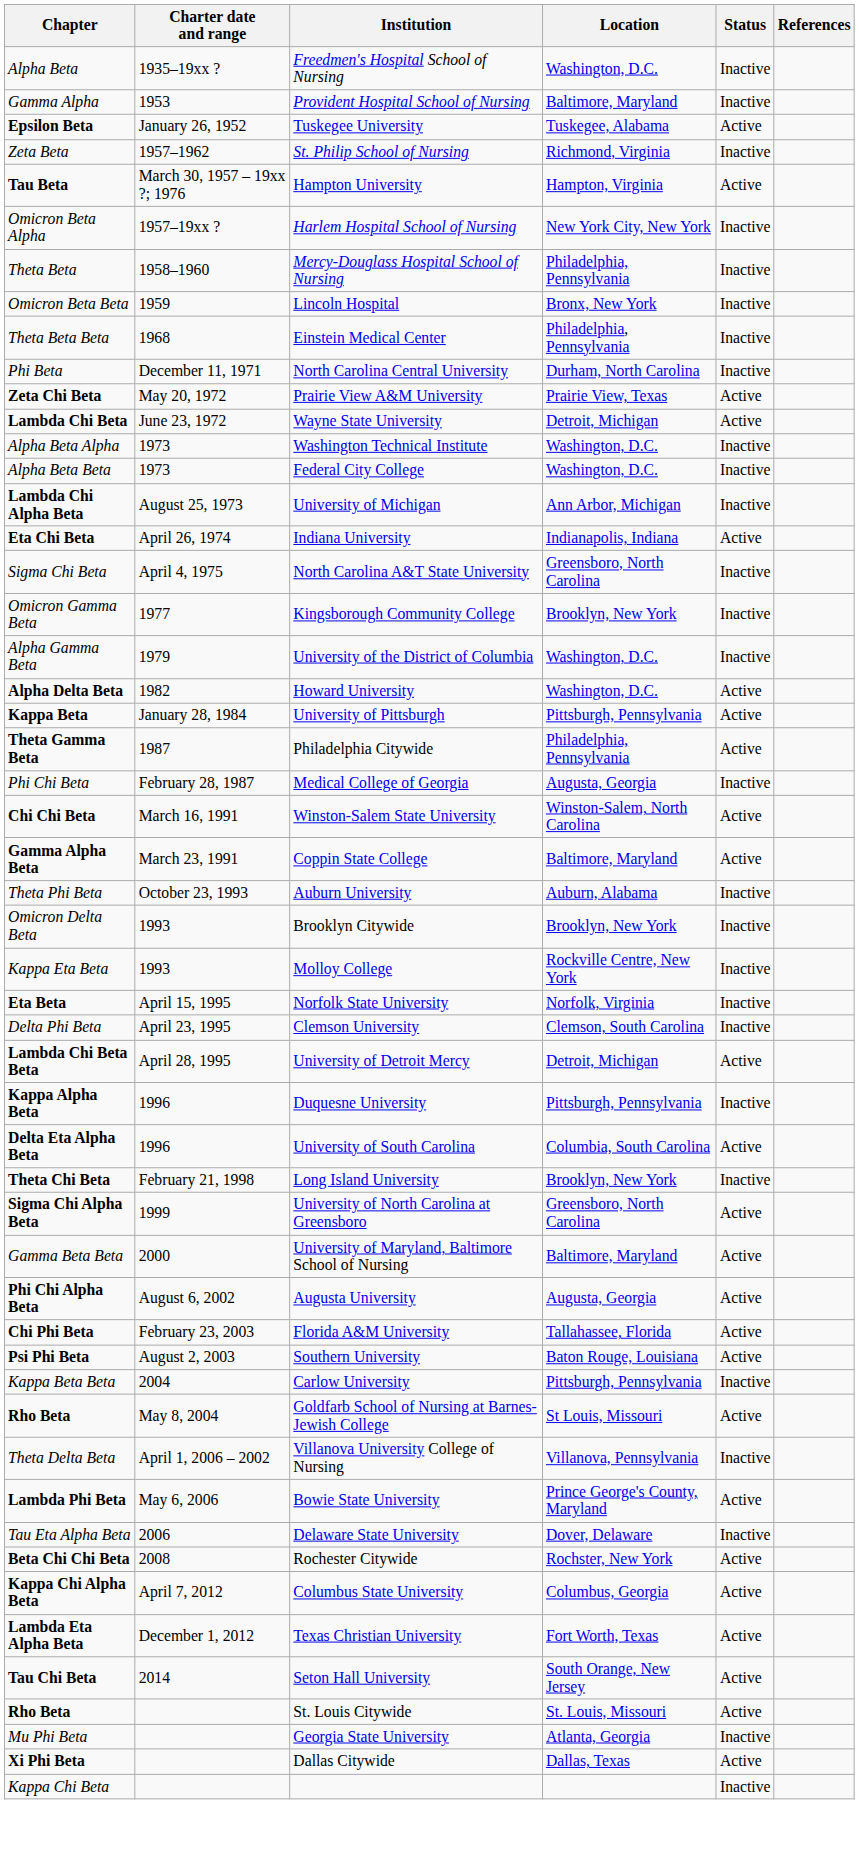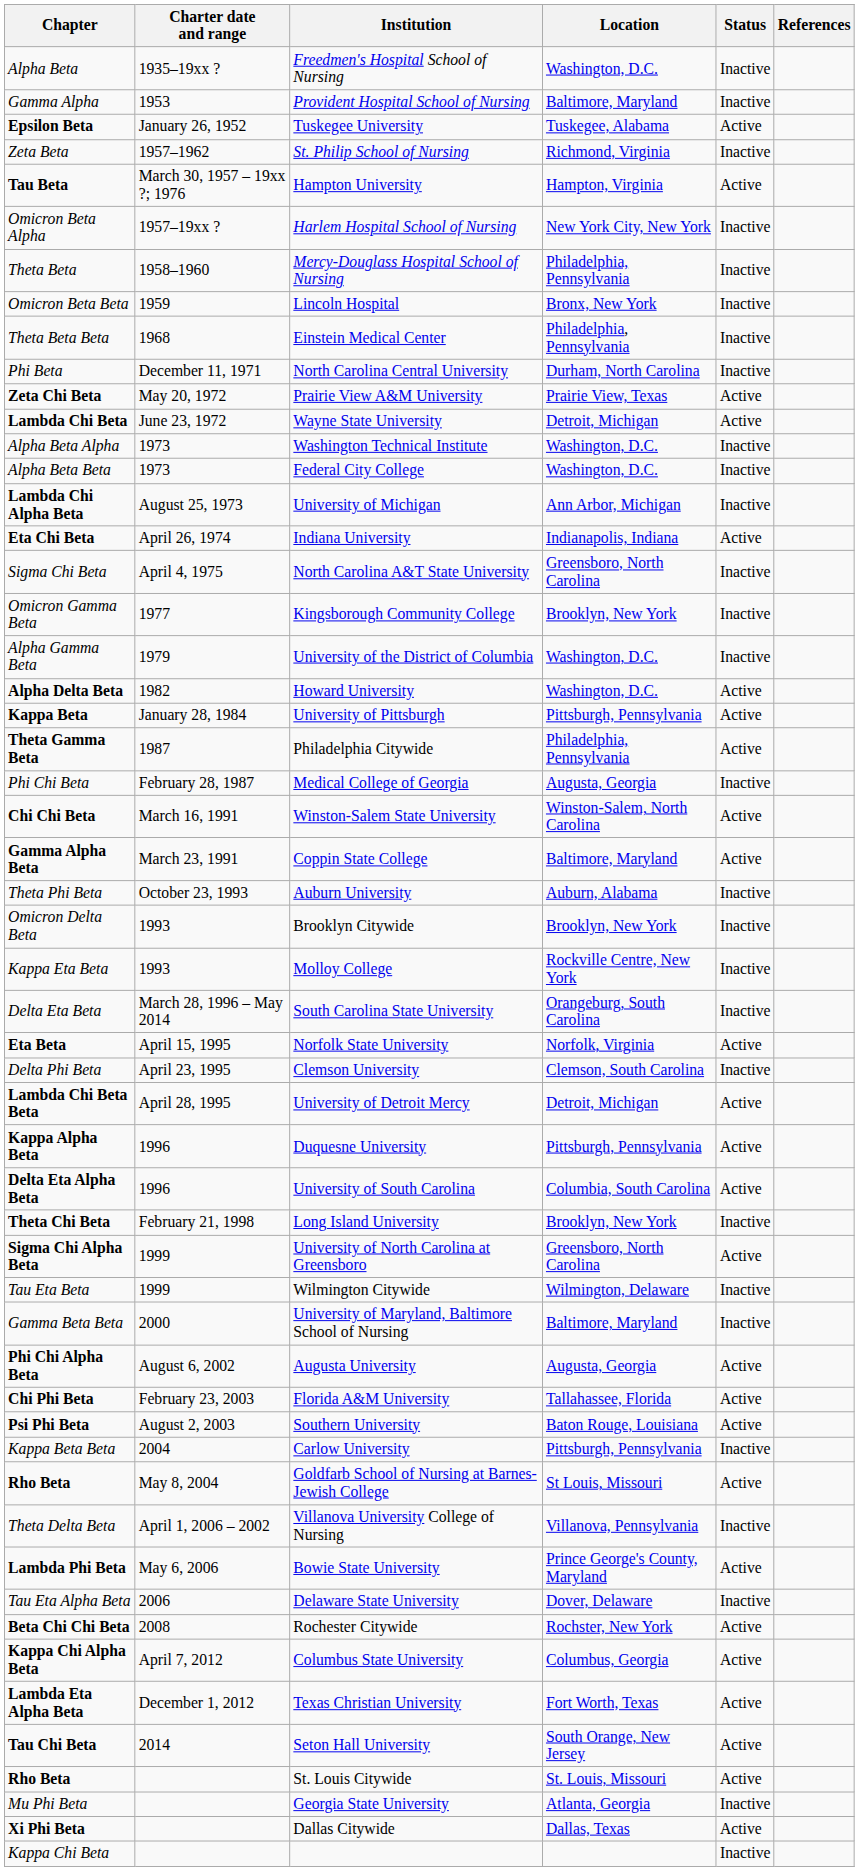+ row: Delta Eta Beta | March 28, 1996 – May 2014 | South Carolina State University | Orangeburg, South Carolina | Inactive
Norfolk State University | Status: Inactive -> Active
Duquesne University | Status: Inactive -> Active
+ row: Tau Eta Beta | 1999 | Wilmington Citywide | Wilmington, Delaware | Inactive
University of Maryland, Baltimore School of Nursing | Status: Active -> Inactive
